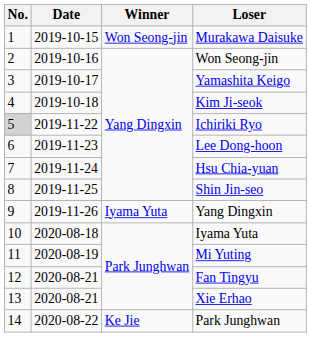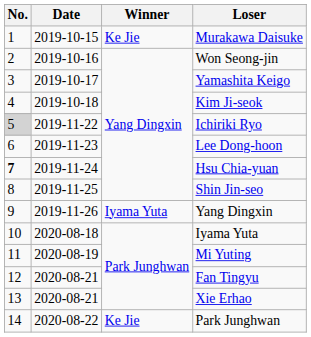Murakawa Daisuke | Winner: Won Seong-jin -> Ke Jie
Hsu Chia-yuan | No.: normal -> bold
